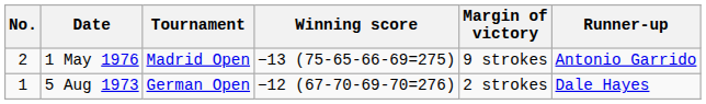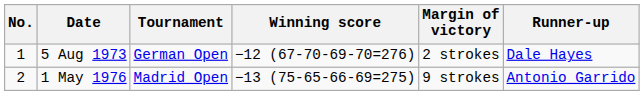rows swapped: 5 Aug 1973 <-> 1 May 1976
